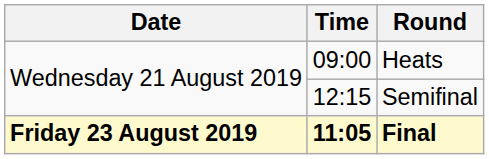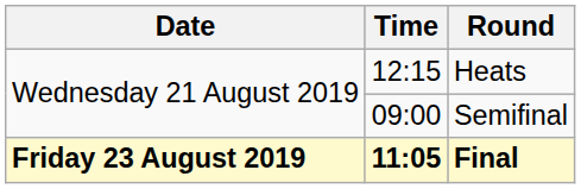Heats | Time: 09:00 -> 12:15
Semifinal | Time: 12:15 -> 09:00
